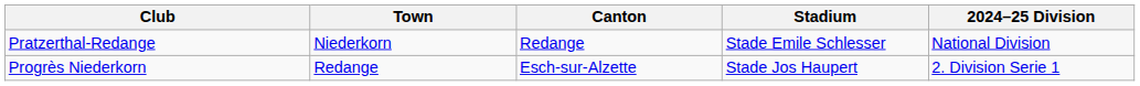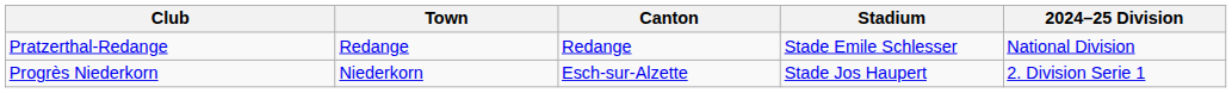Pratzerthal-Redange | Town: Niederkorn -> Redange
Progrès Niederkorn | Town: Redange -> Niederkorn
